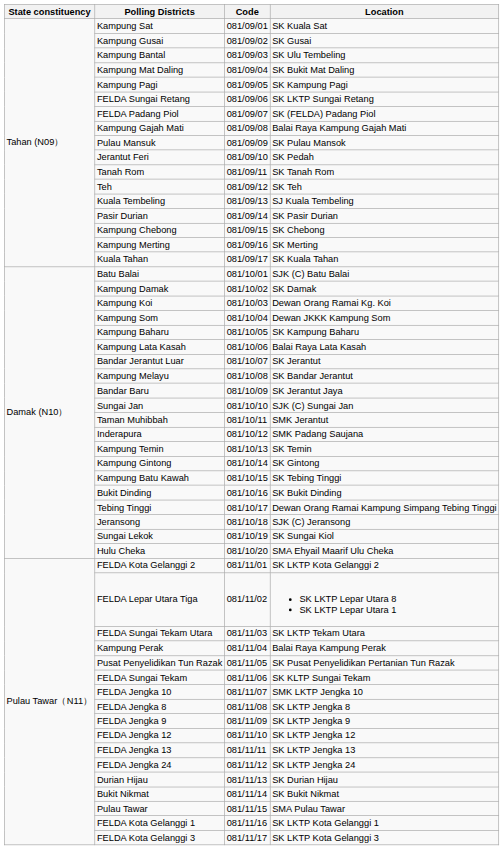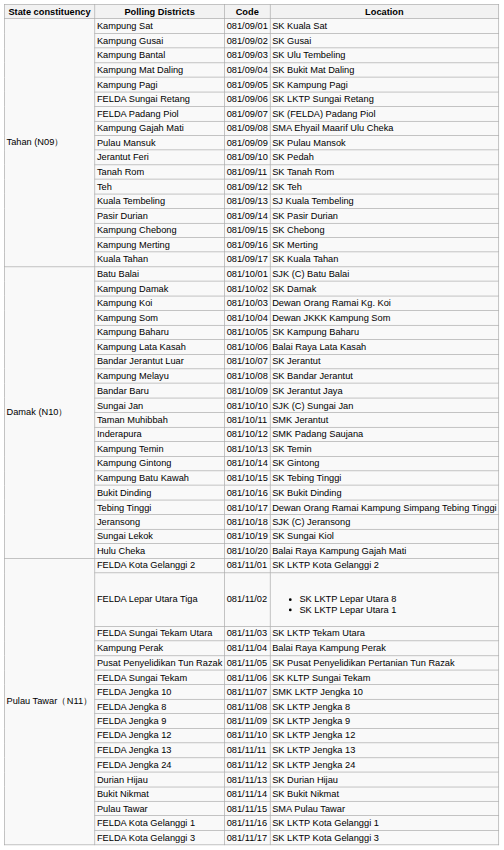Kampung Gajah Mati | Location: Balai Raya Kampung Gajah Mati -> SMA Ehyail Maarif Ulu Cheka
Hulu Cheka | Location: SMA Ehyail Maarif Ulu Cheka -> Balai Raya Kampung Gajah Mati
